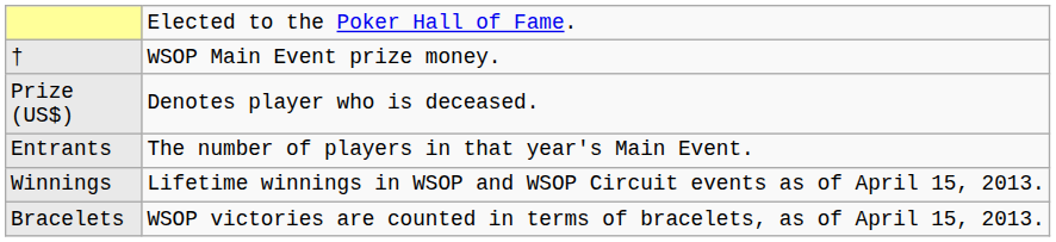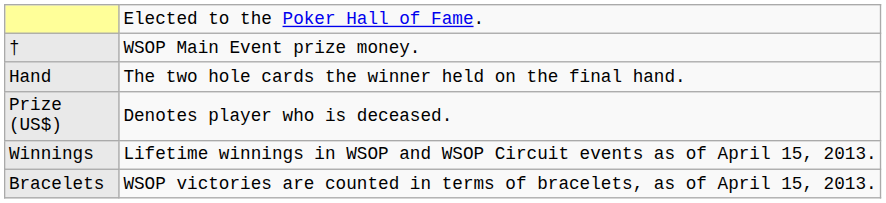+ row: Hand | The two hole cards the winner held on the final hand.
- row: Entrants | The number of players in that year's Main Event.
